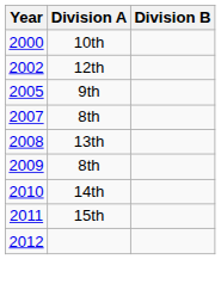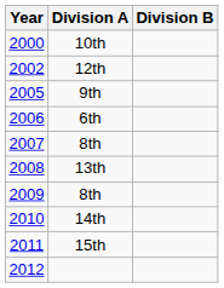+ row: 2006 | 6th
